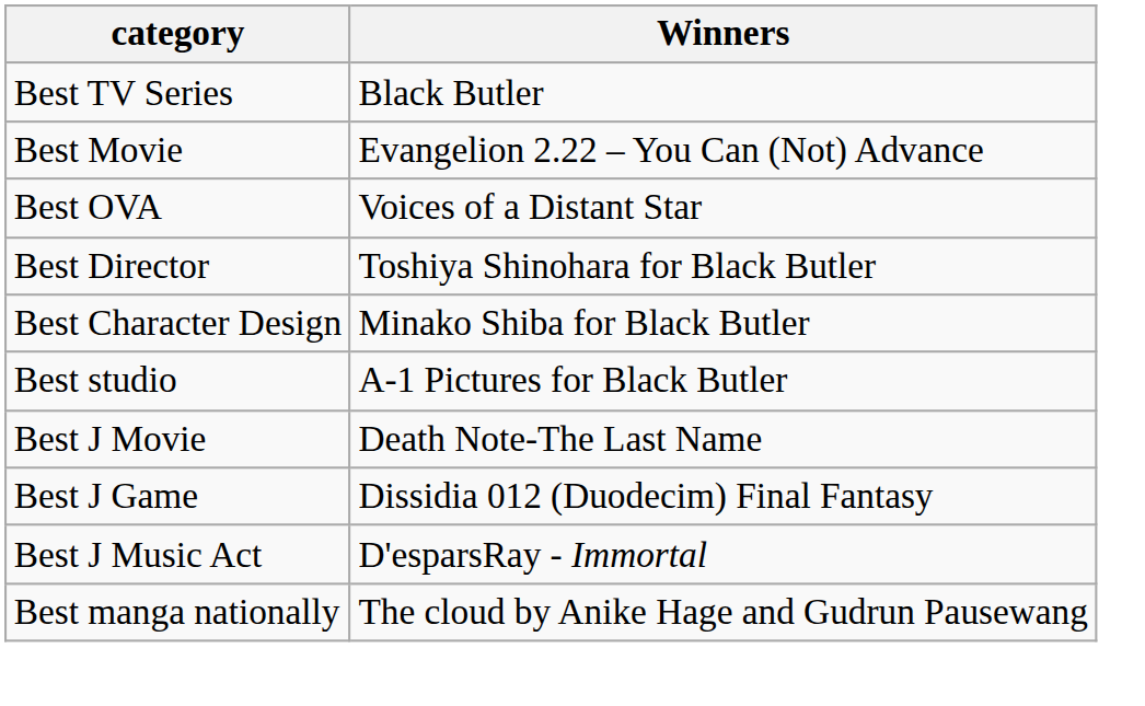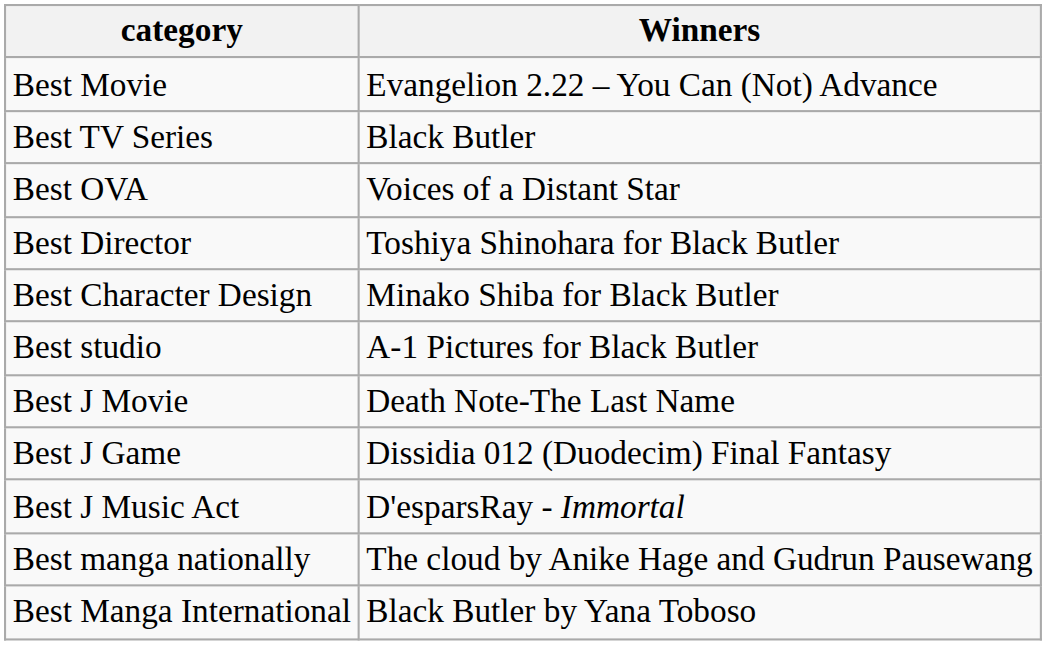rows swapped: Best TV Series <-> Best Movie
+ row: Best Manga International | Black Butler by Yana Toboso
